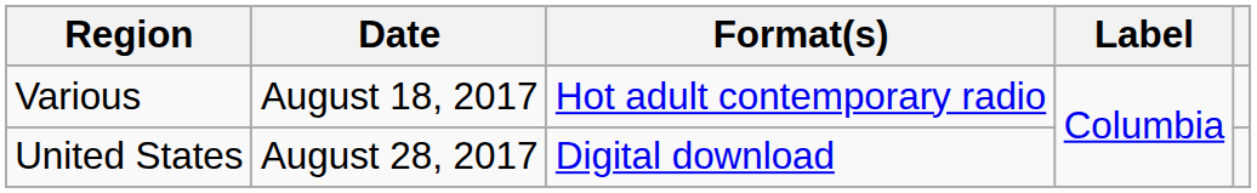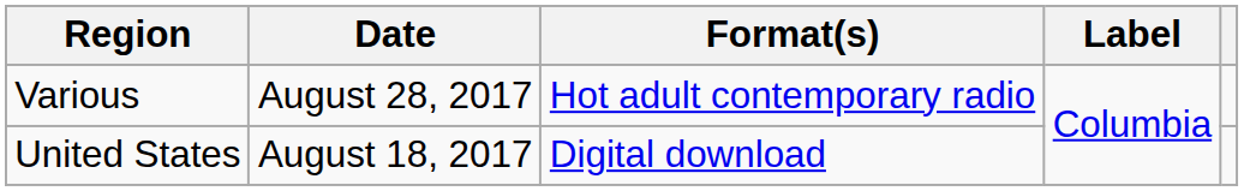Various | Date: August 18, 2017 -> August 28, 2017
United States | Date: August 28, 2017 -> August 18, 2017
